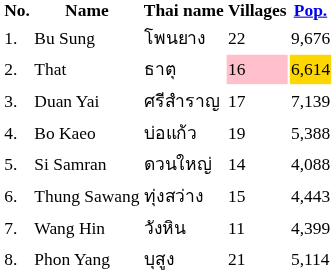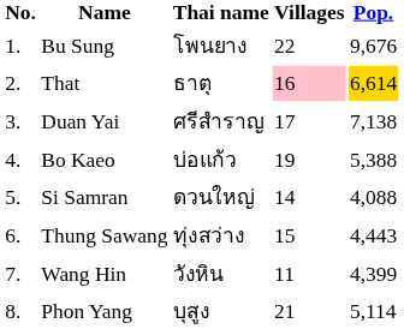Duan Yai | Pop.: 7,139 -> 7,138
